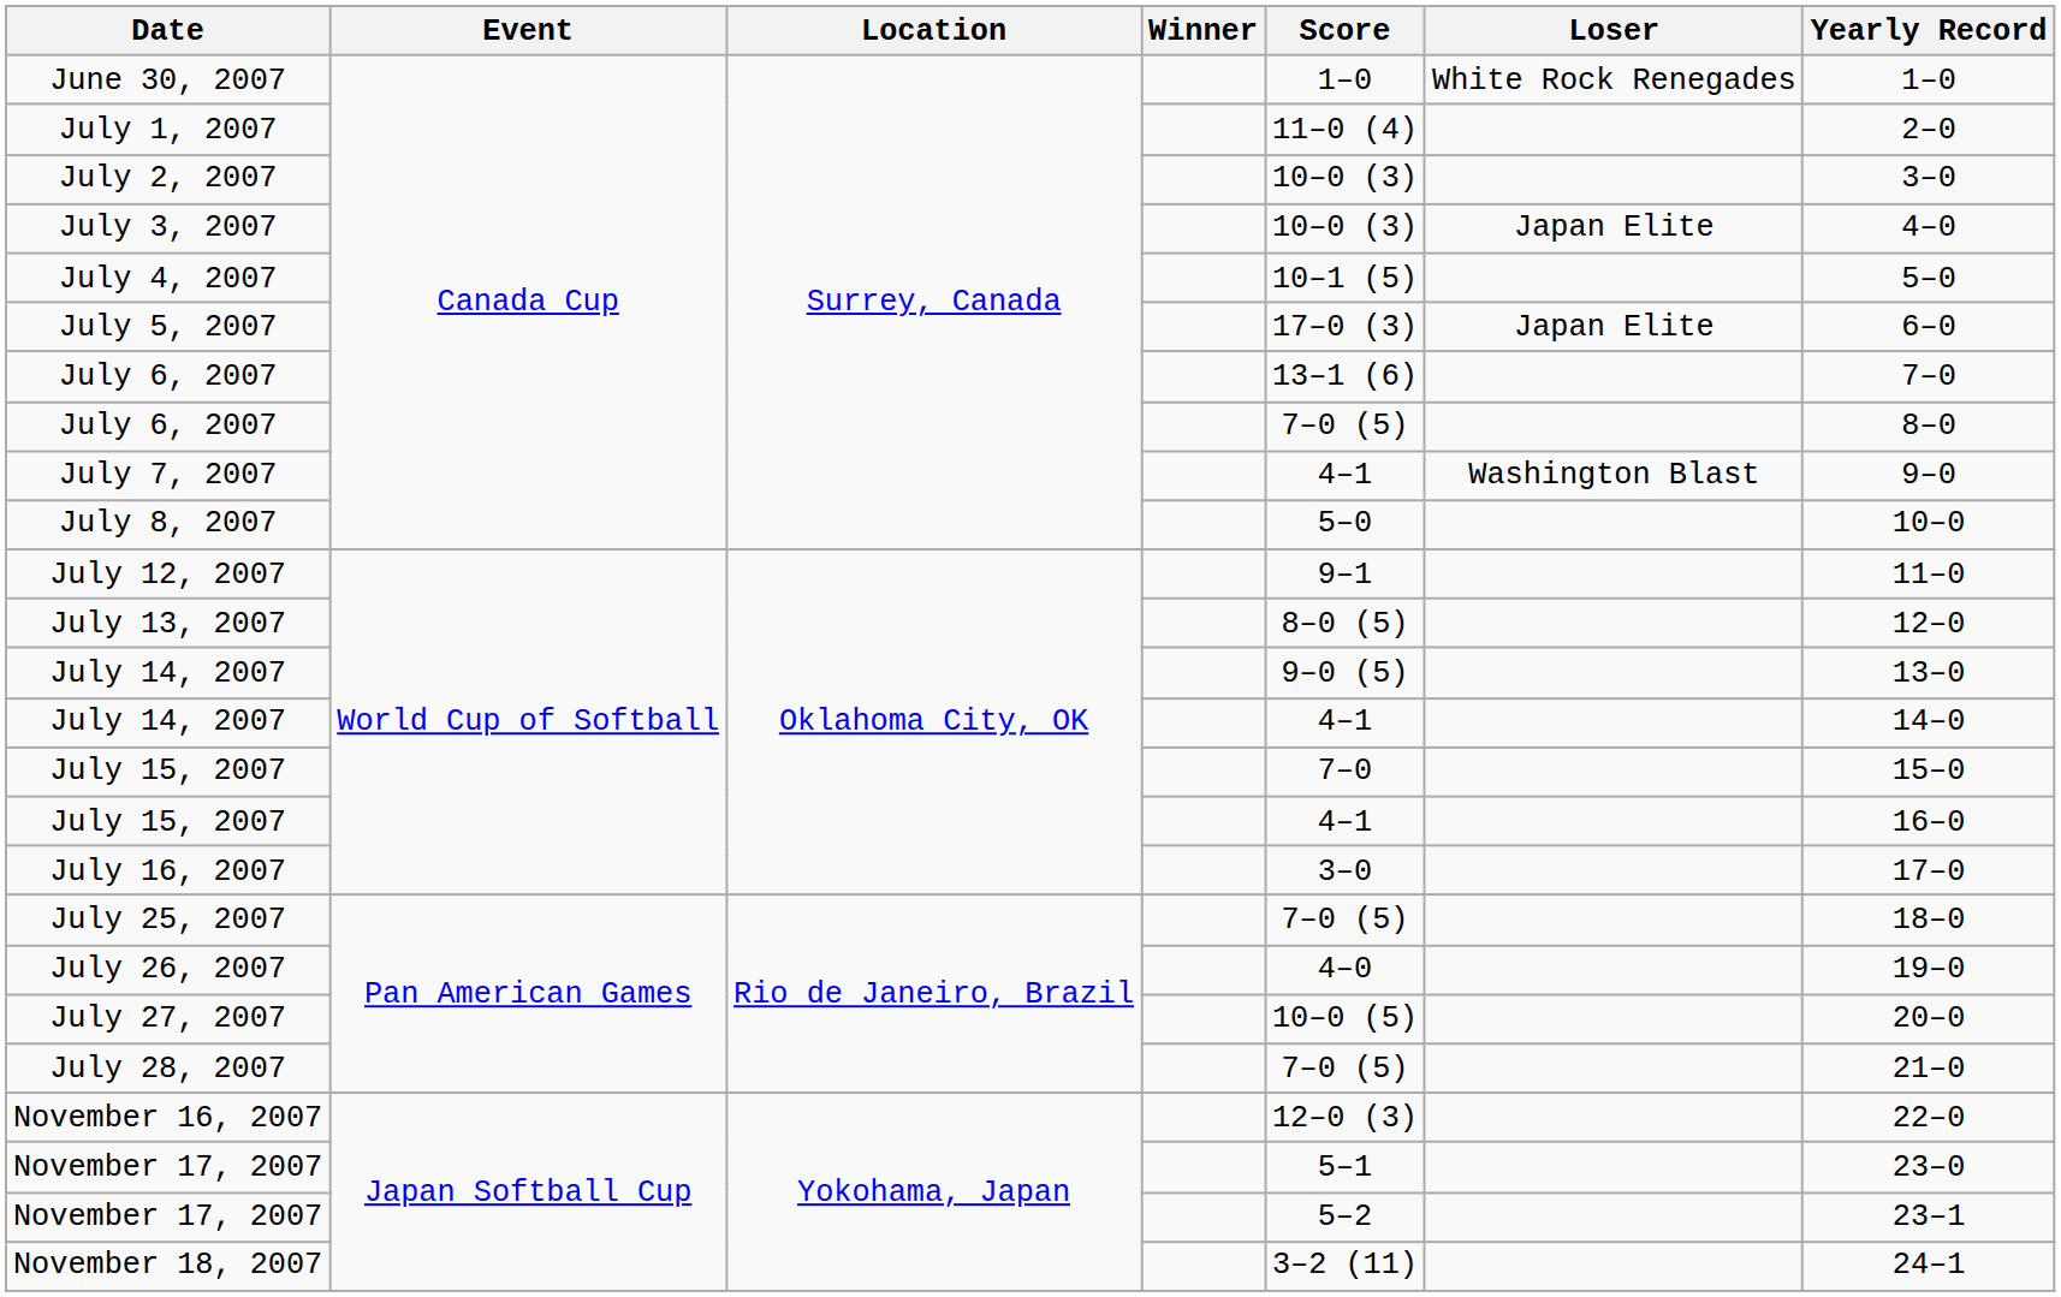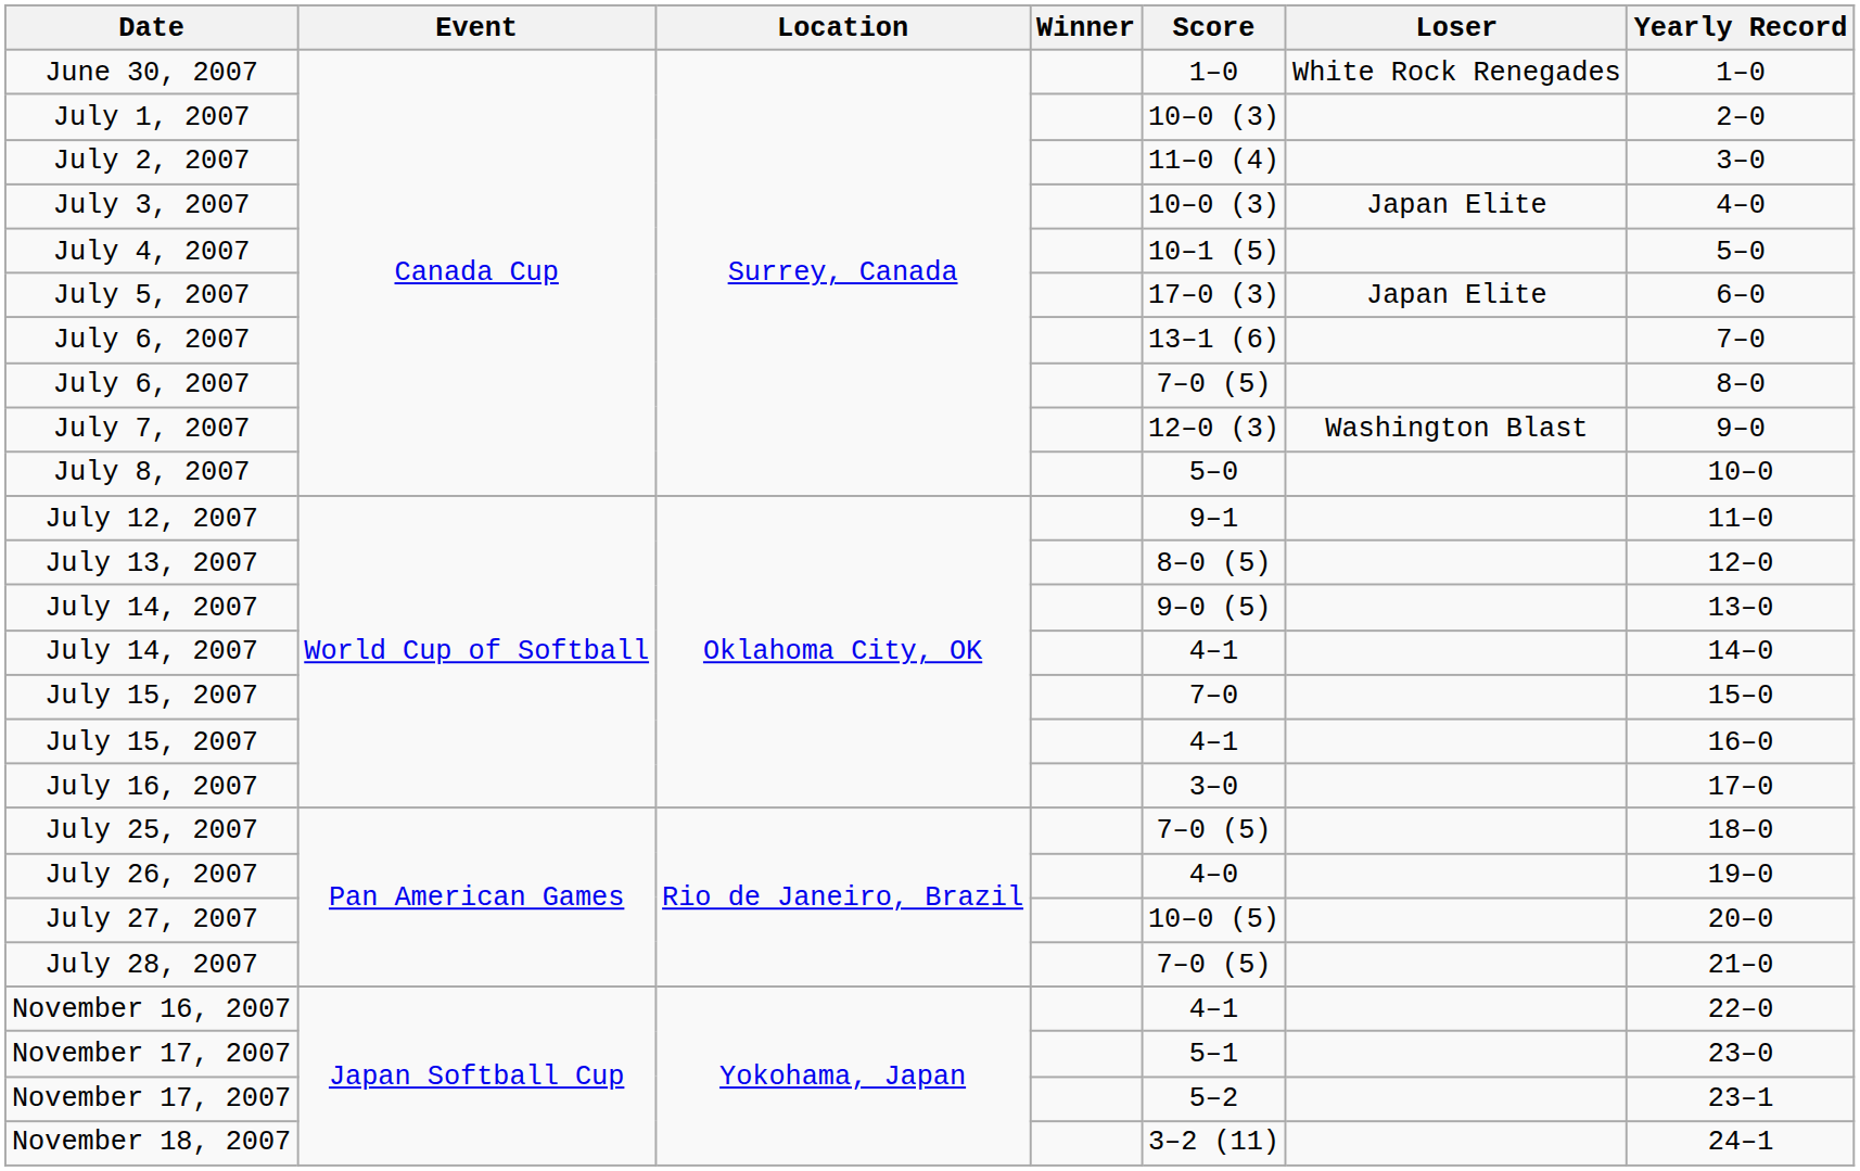July 1, 2007 | Score: 11–0 (4) -> 10–0 (3)
July 2, 2007 | Score: 10–0 (3) -> 11–0 (4)
July 7, 2007 | Score: 4–1 -> 12–0 (3)
November 16, 2007 | Score: 12–0 (3) -> 4–1
